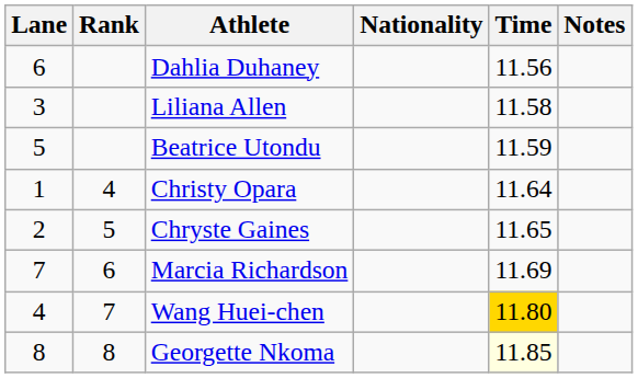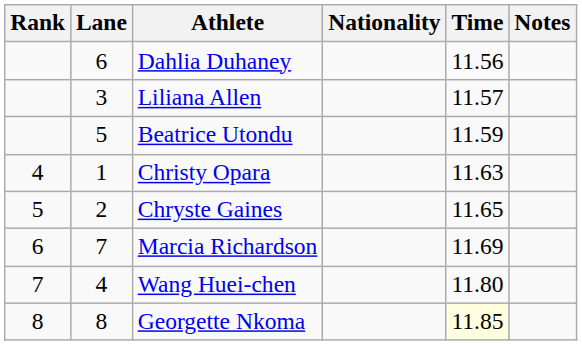columns swapped: Rank <-> Lane
Liliana Allen | Time: 11.58 -> 11.57
Christy Opara | Time: 11.64 -> 11.63
Wang Huei-chen | Time: gold background -> no background
